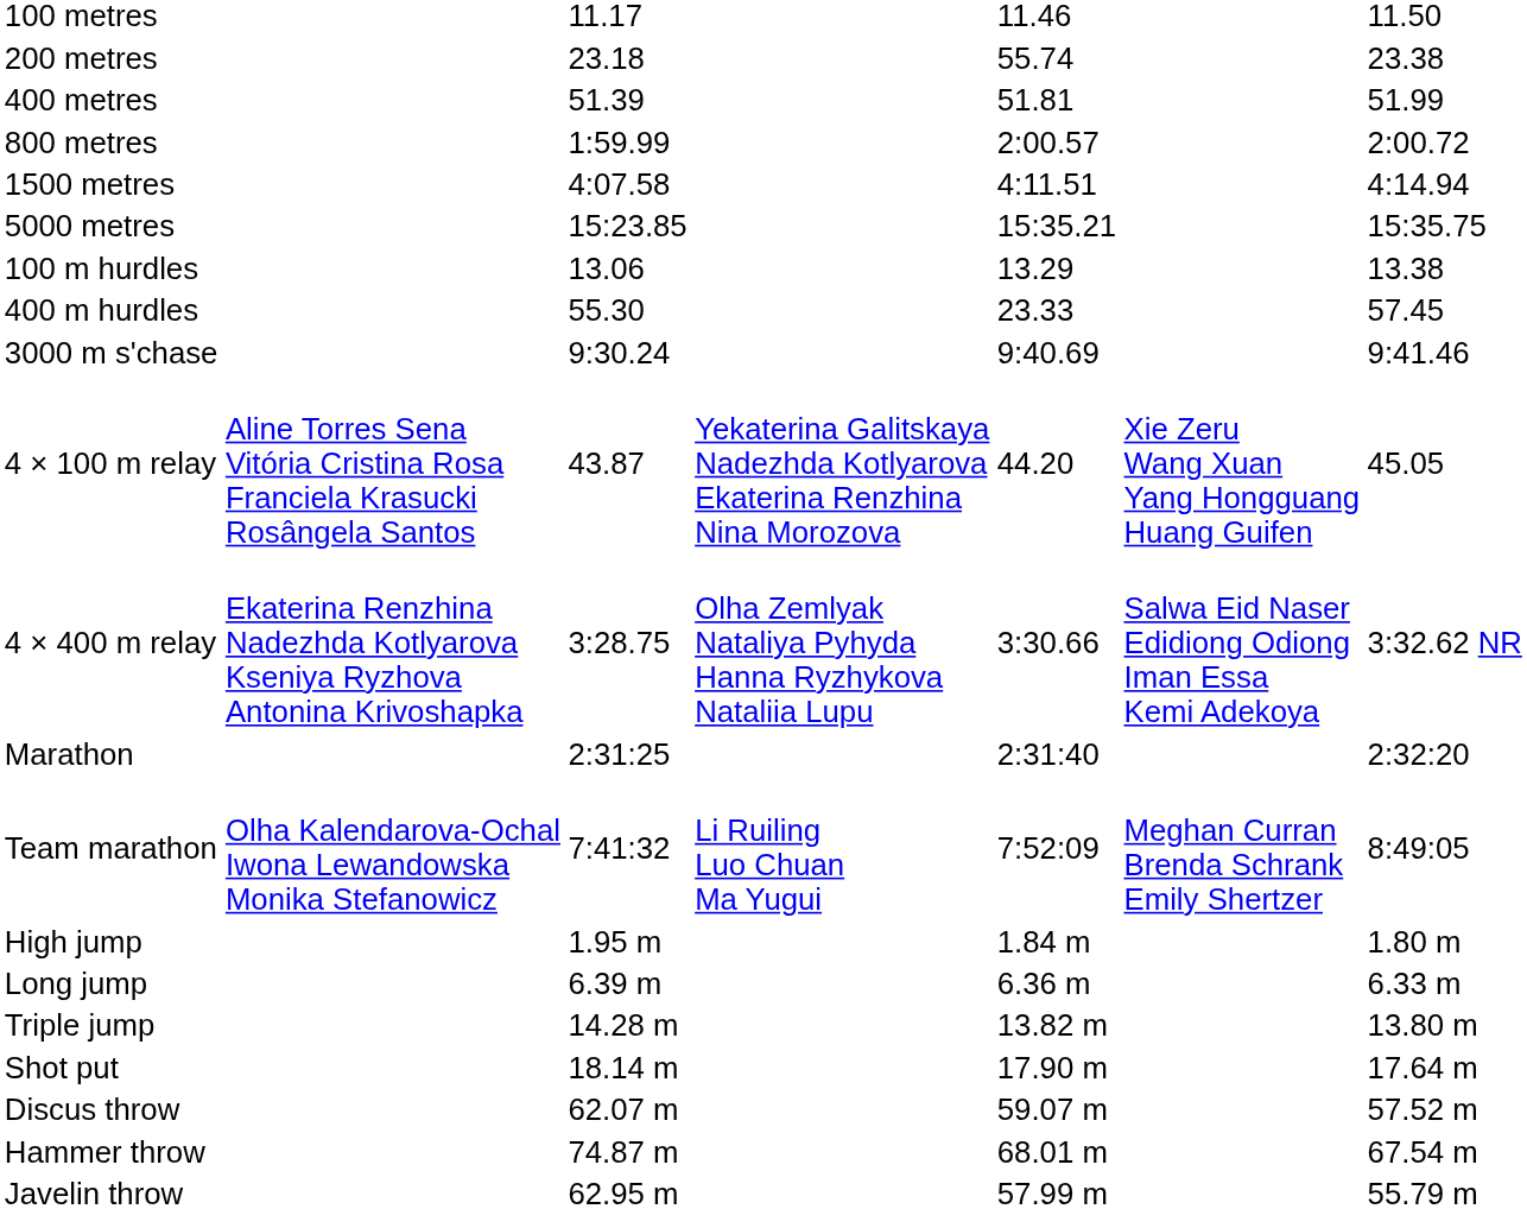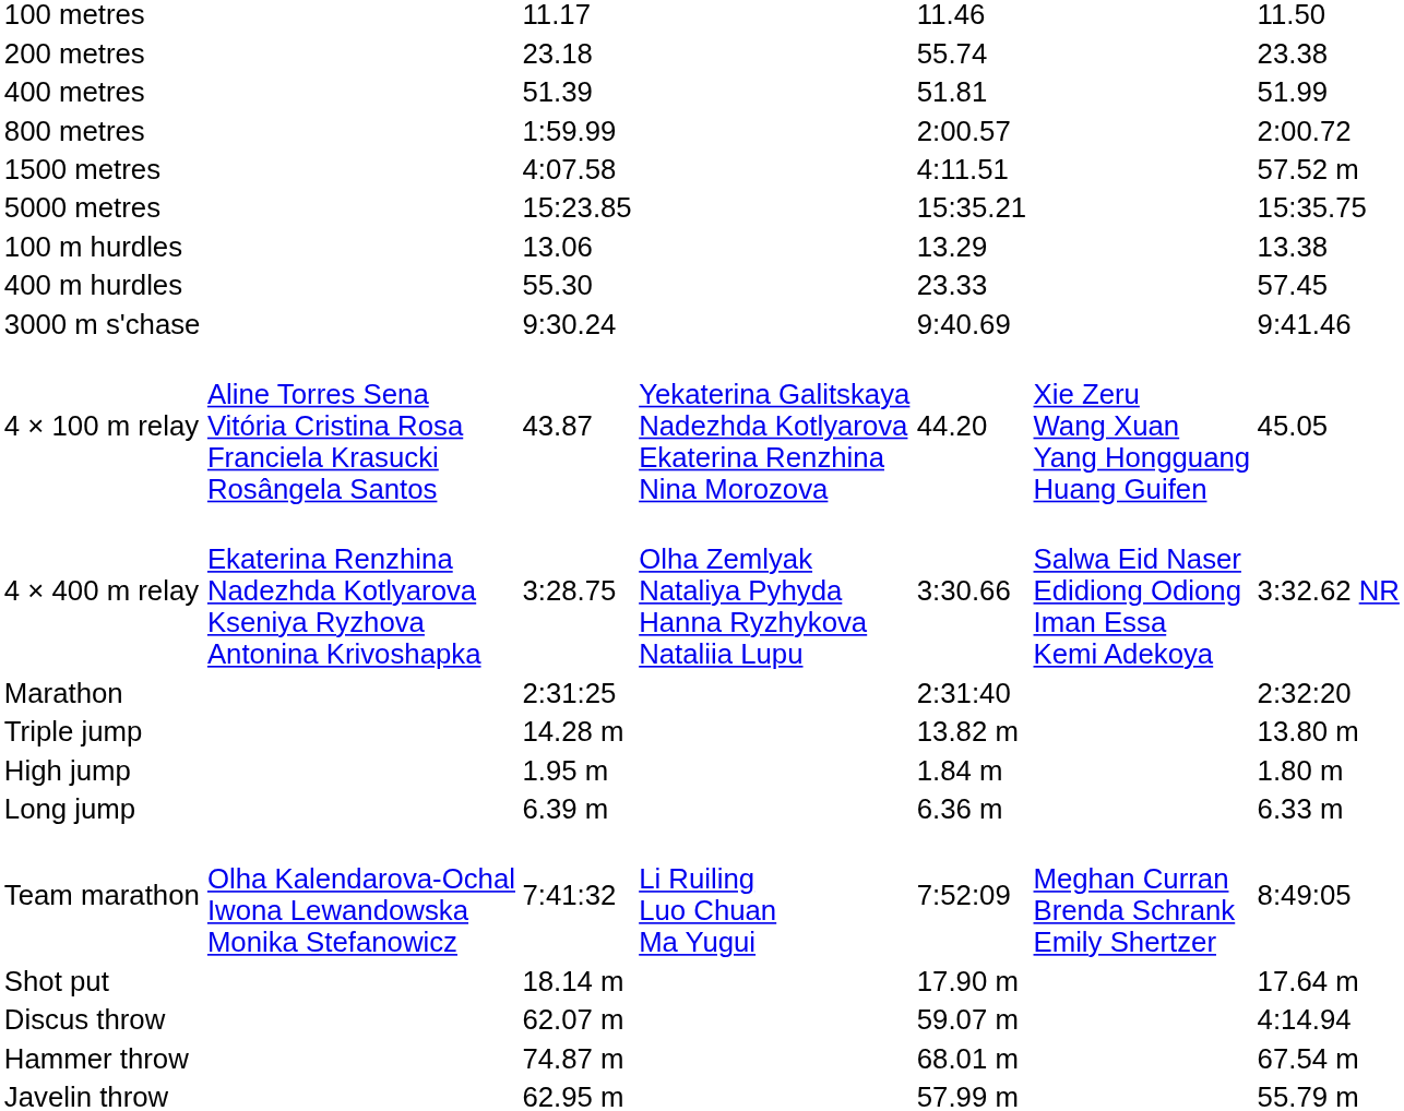1500 metres | column 7: 4:14.94 -> 57.52 m
rows swapped: Team marathon <-> Triple jump
Discus throw | column 7: 57.52 m -> 4:14.94
